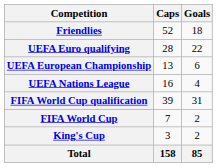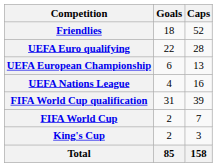columns swapped: Caps <-> Goals
